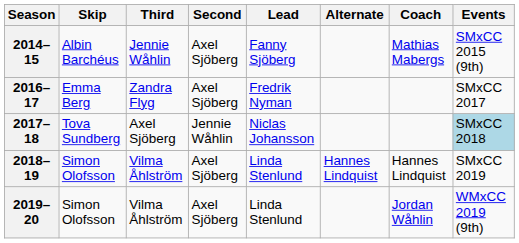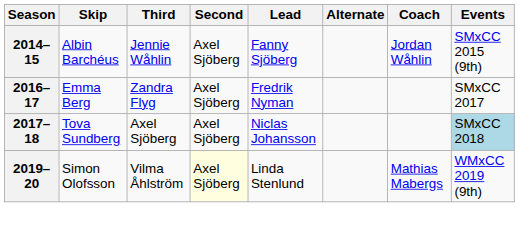2014–15 | Coach: Mathias Mabergs -> Jordan Wåhlin
2017–18 | Second: Jennie Wåhlin -> Axel Sjöberg
- row: 2018–19 | Simon Olofsson | Vilma Åhlström | Axel Sjöberg | Linda Stenlund | Hannes Lindquist | Hannes Lindquist | SMxCC 2019
2019–20 | Second: no background -> lightyellow background
2019–20 | Coach: Jordan Wåhlin -> Mathias Mabergs
